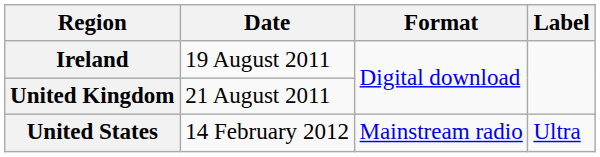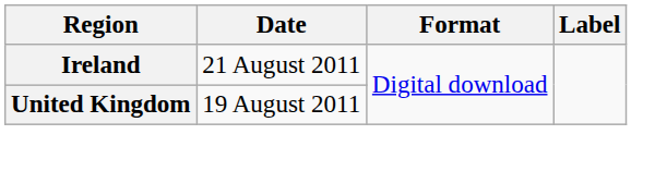Ireland | Date: 19 August 2011 -> 21 August 2011
United Kingdom | Date: 21 August 2011 -> 19 August 2011
- row: United States | 14 February 2012 | Mainstream radio | Ultra
